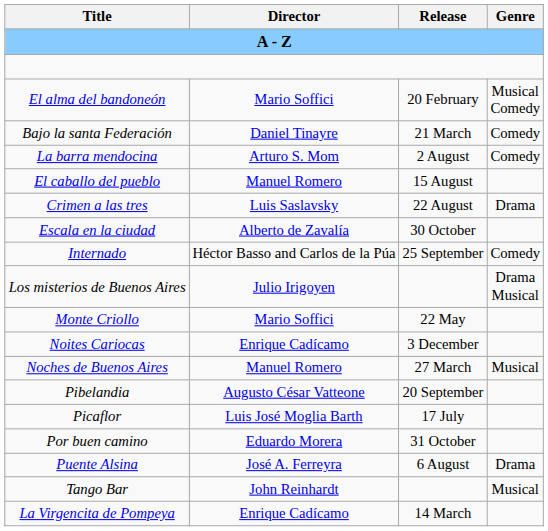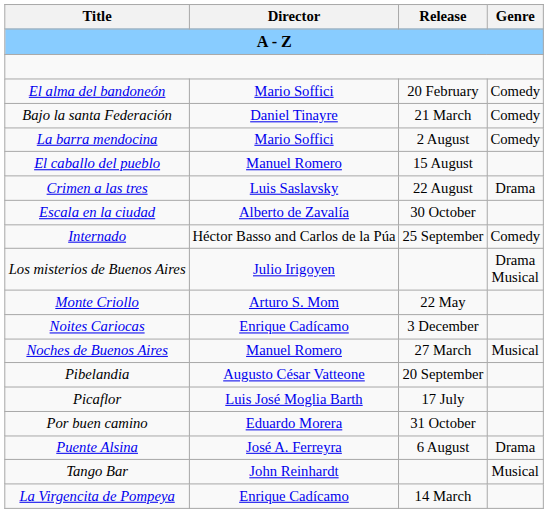El alma del bandoneón | Genre: Musical Comedy -> Comedy
La barra mendocina | Director: Arturo S. Mom -> Mario Soffici
Monte Criollo | Director: Mario Soffici -> Arturo S. Mom
